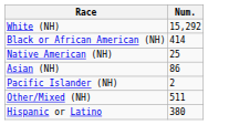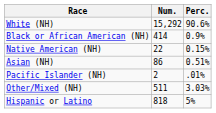+ column: Perc. | 90.6% | 0.9% | 0.15% | 0.51% | .01% | 3.03% | 5%
Native American (NH) | Num.: 25 -> 22
Hispanic or Latino | Num.: 380 -> 818
